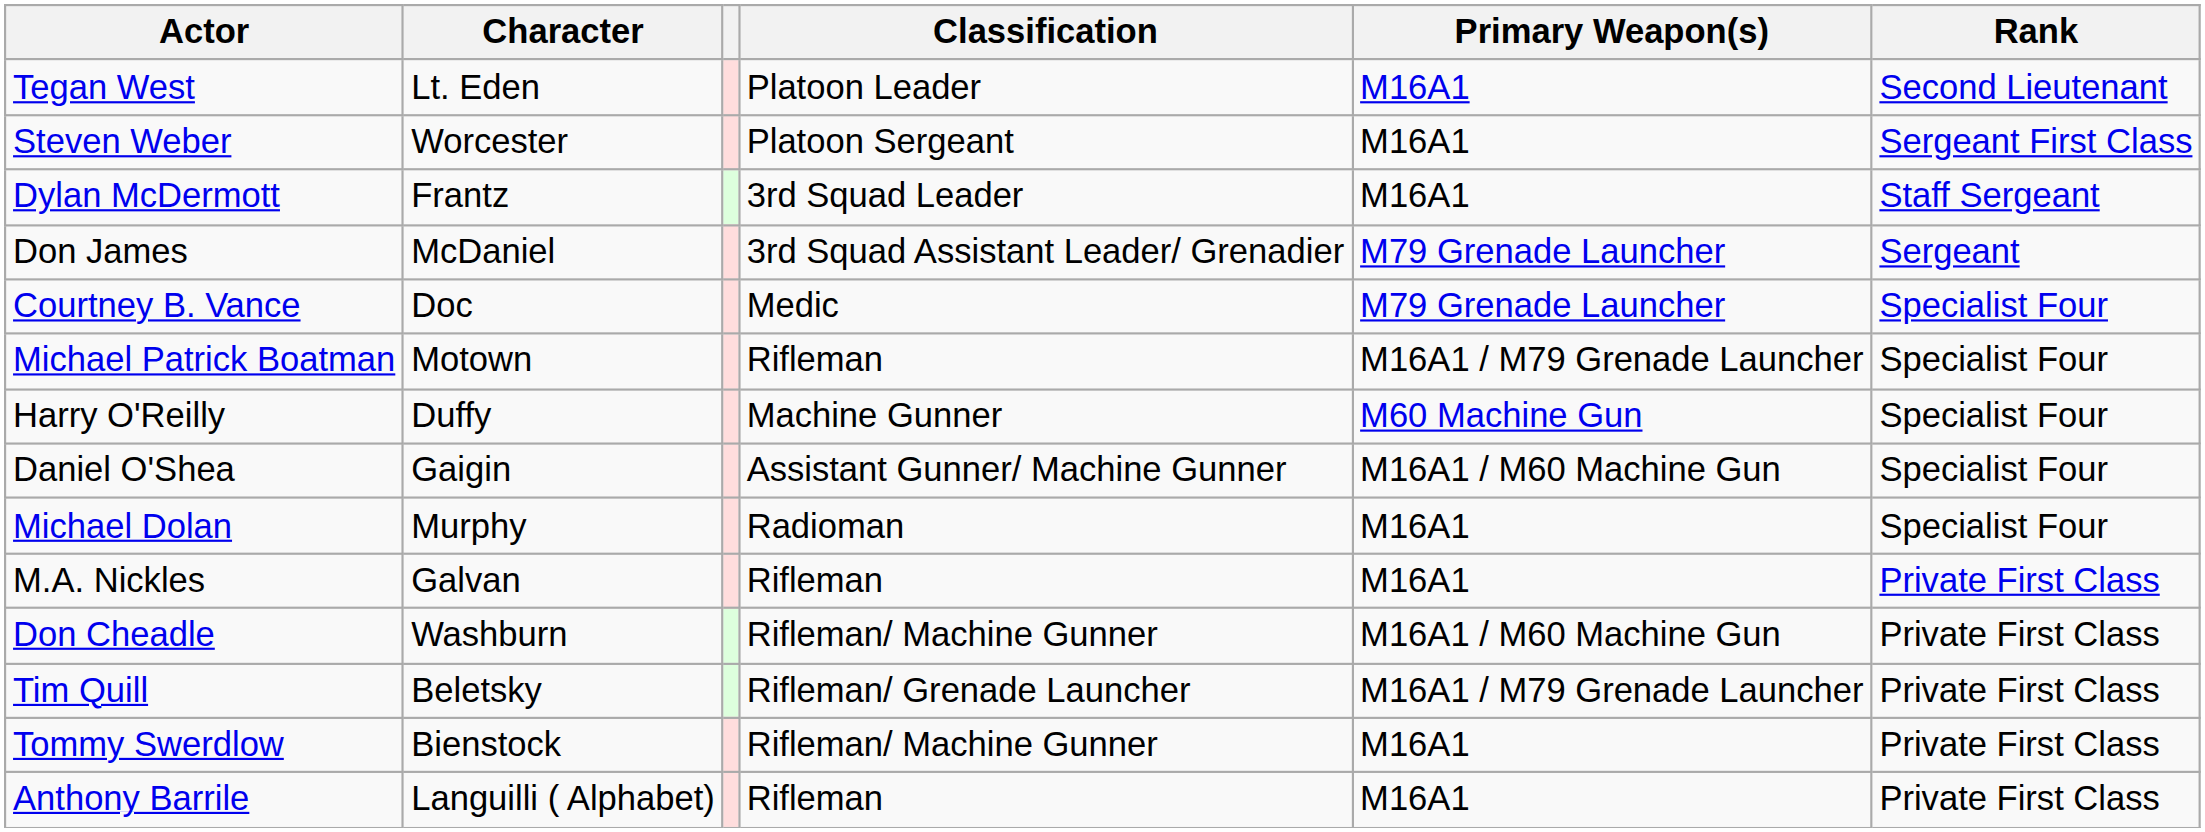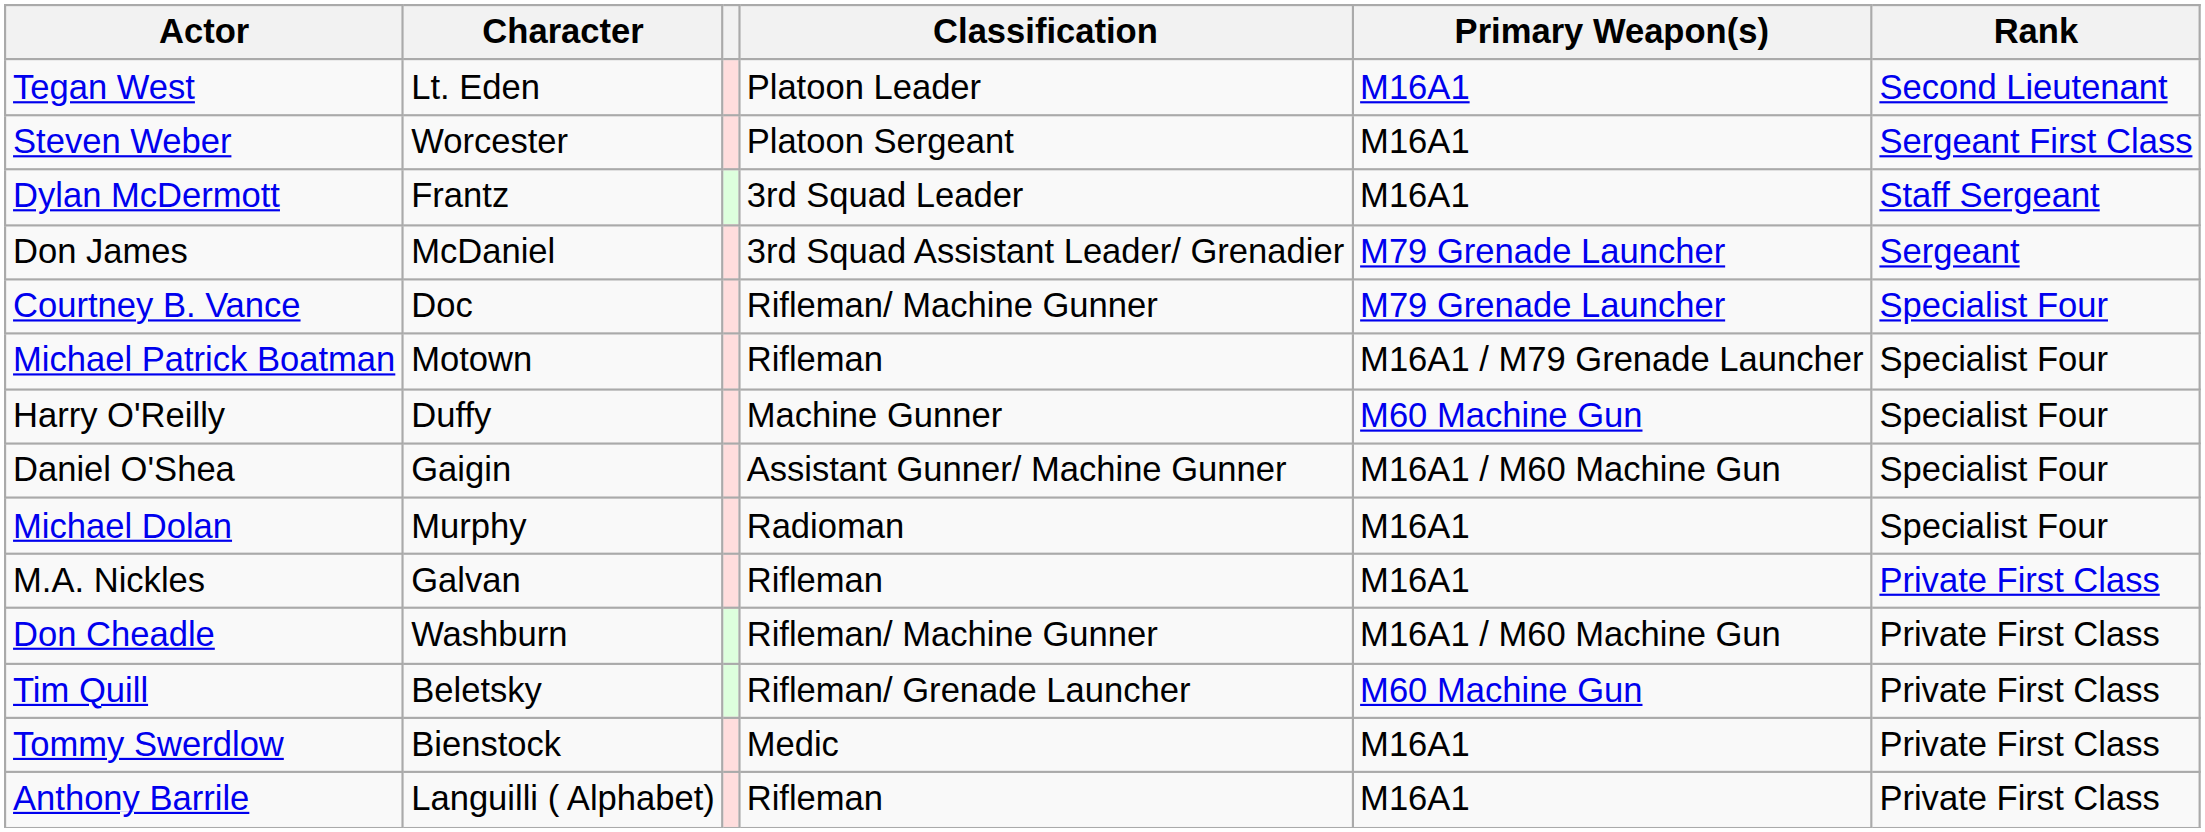Courtney B. Vance | Classification: Medic -> Rifleman/ Machine Gunner
Tim Quill | Primary Weapon(s): M16A1 / M79 Grenade Launcher -> M60 Machine Gun
Tommy Swerdlow | Classification: Rifleman/ Machine Gunner -> Medic
